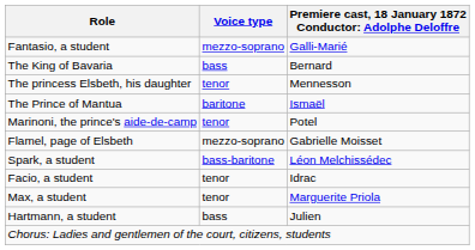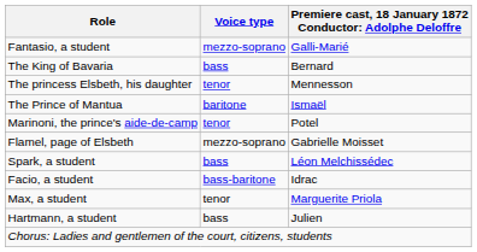Spark, a student | Voice type: bass-baritone -> bass
Facio, a student | Voice type: tenor -> bass-baritone
